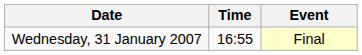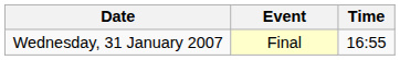columns swapped: Time <-> Event
